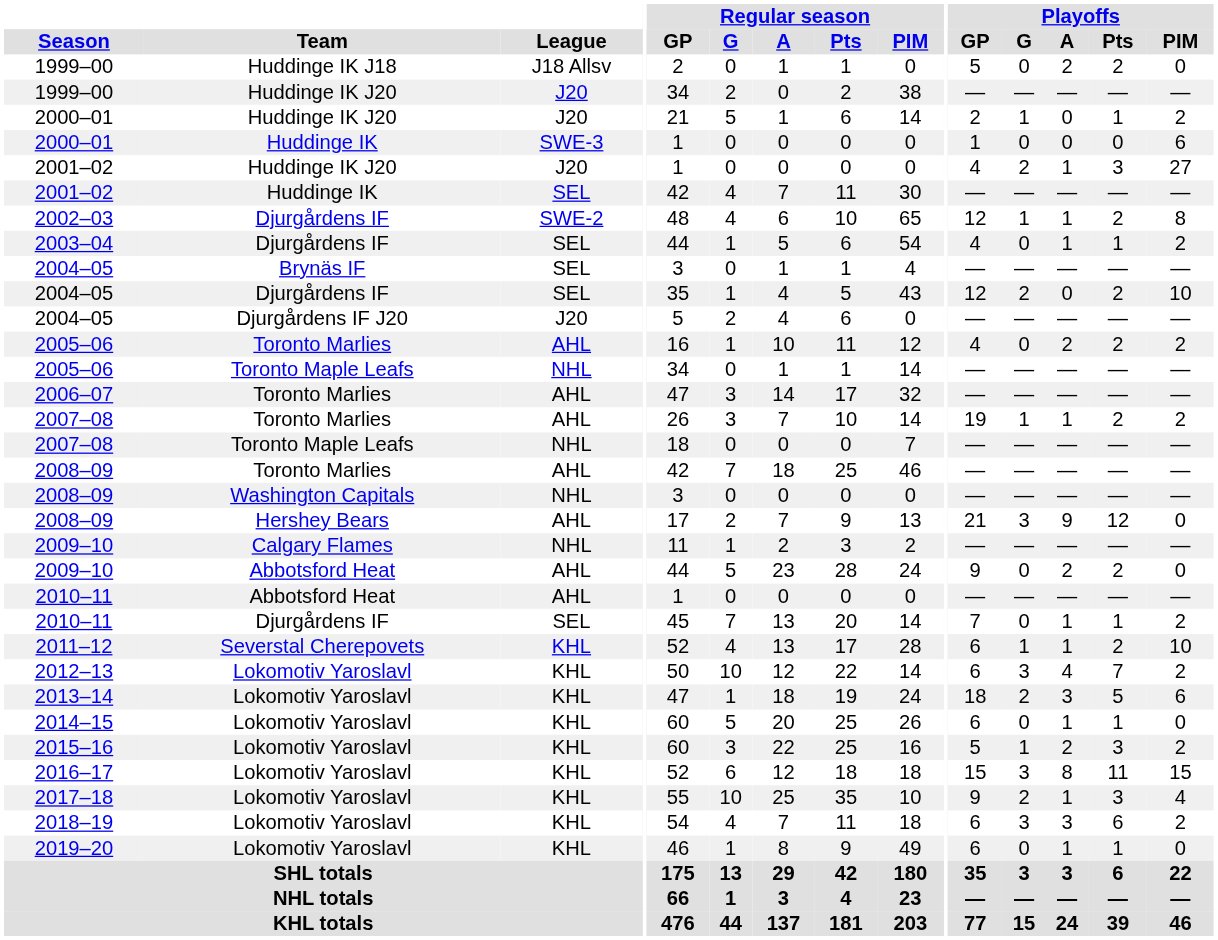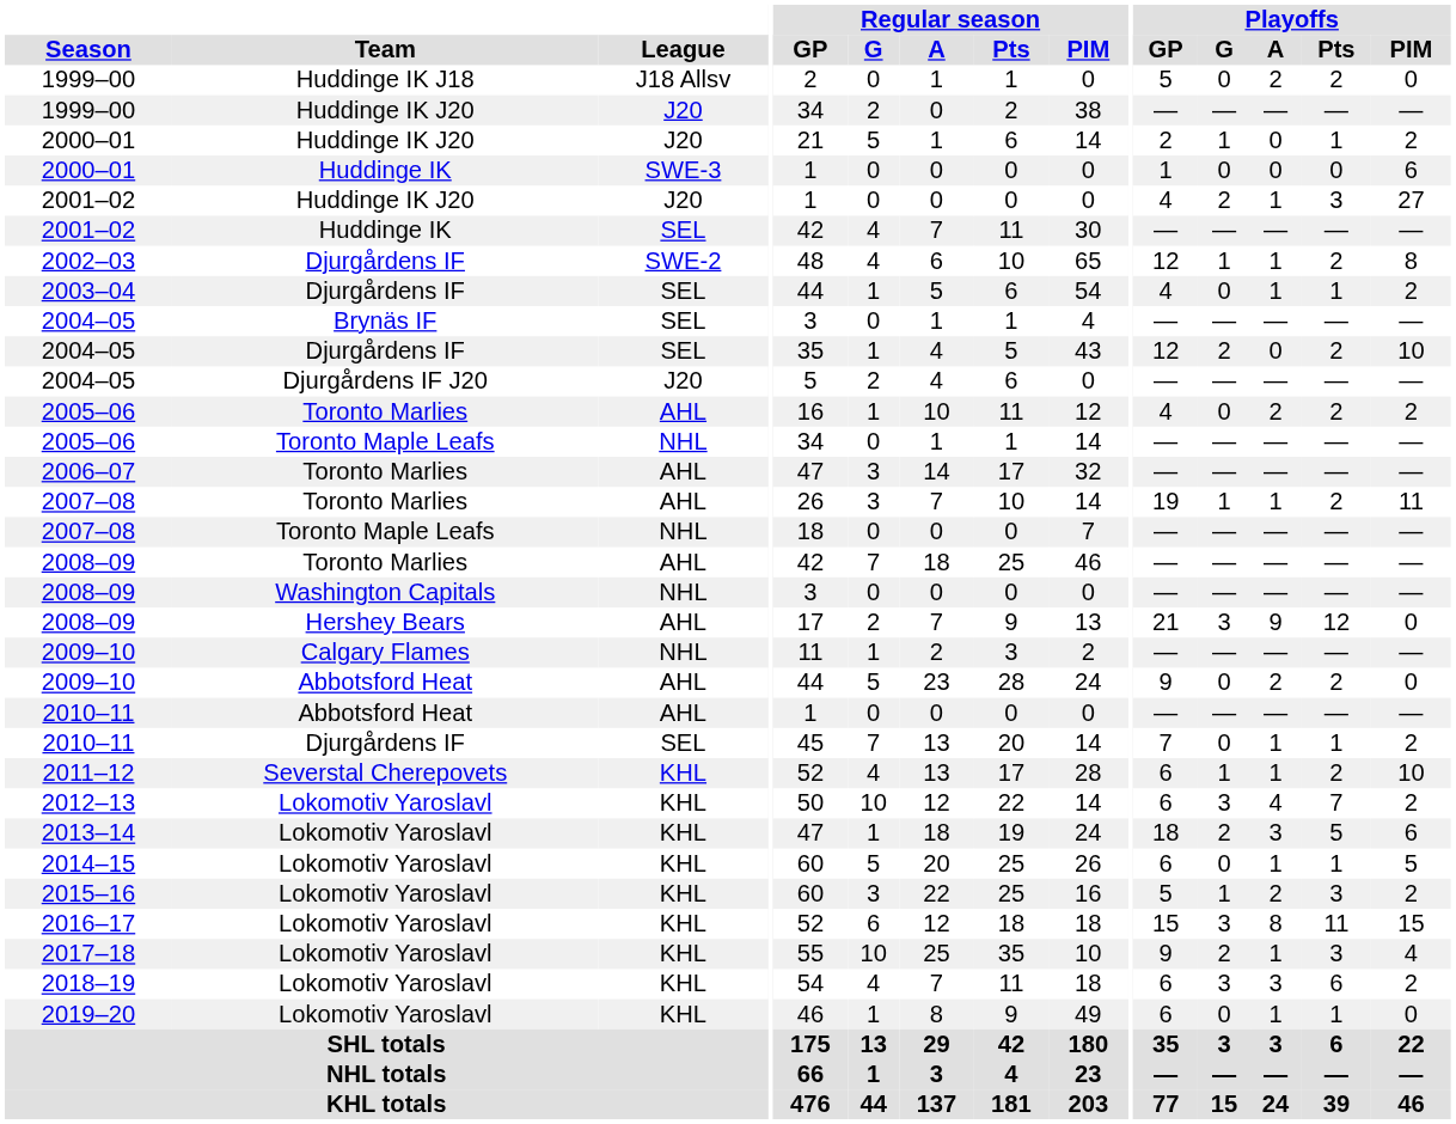2007–08 / Toronto Marlies | Playoffs / PIM: 2 -> 11
2014–15 | Playoffs / PIM: 0 -> 5
